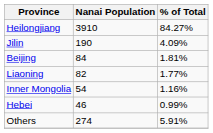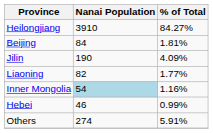rows swapped: Jilin <-> Beijing
Inner Mongolia | Nanai Population: no background -> lightblue background
